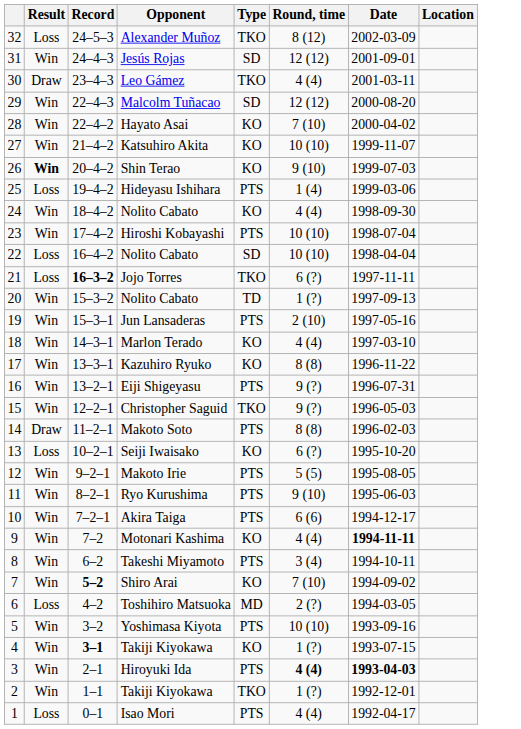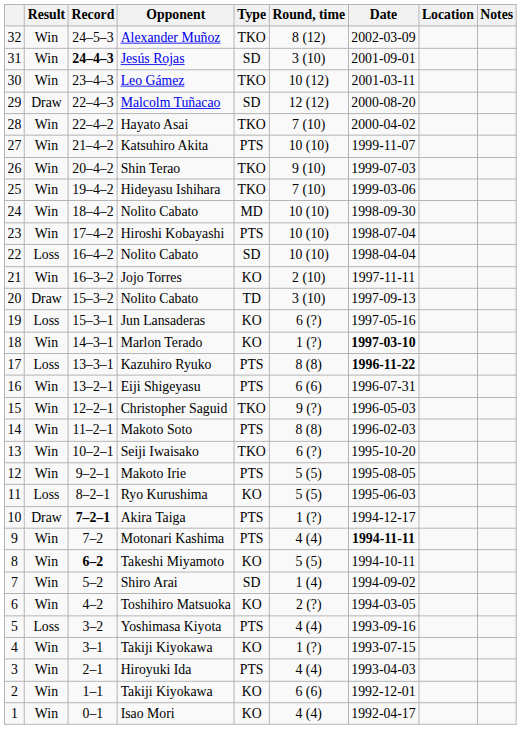+ column: Notes
Alexander Muñoz | Result: Loss -> Win
Jesús Rojas | Record: normal -> bold
Jesús Rojas | Round, time: 12 (12) -> 3 (10)
Leo Gámez | Result: Draw -> Win
Leo Gámez | Round, time: 4 (4) -> 10 (12)
Malcolm Tuñacao | Result: Win -> Draw
Hayato Asai | Type: KO -> TKO
Katsuhiro Akita | Type: KO -> PTS
Shin Terao | Result: bold -> normal
Shin Terao | Type: KO -> TKO
Hideyasu Ishihara | Result: Loss -> Win
Hideyasu Ishihara | Type: PTS -> TKO
Hideyasu Ishihara | Round, time: 1 (4) -> 7 (10)
24 / Nolito Cabato | Type: KO -> MD
24 / Nolito Cabato | Round, time: 4 (4) -> 10 (10)
Jojo Torres | Result: Loss -> Win
Jojo Torres | Record: bold -> normal
Jojo Torres | Type: TKO -> KO
Jojo Torres | Round, time: 6 (?) -> 2 (10)
20 / Nolito Cabato | Result: Win -> Draw
20 / Nolito Cabato | Round, time: 1 (?) -> 3 (10)
Jun Lansaderas | Result: Win -> Loss
Jun Lansaderas | Type: PTS -> KO
Jun Lansaderas | Round, time: 2 (10) -> 6 (?)
Marlon Terado | Round, time: 4 (4) -> 1 (?)
Marlon Terado | Date: normal -> bold
Kazuhiro Ryuko | Result: Win -> Loss
Kazuhiro Ryuko | Type: KO -> PTS
Kazuhiro Ryuko | Date: normal -> bold
Eiji Shigeyasu | Round, time: 9 (?) -> 6 (6)
Makoto Soto | Result: Draw -> Win
Seiji Iwaisako | Result: Loss -> Win
Seiji Iwaisako | Type: KO -> TKO
Ryo Kurushima | Result: Win -> Loss
Ryo Kurushima | Type: PTS -> KO
Ryo Kurushima | Round, time: 9 (10) -> 5 (5)
Akira Taiga | Result: Win -> Draw
Akira Taiga | Record: normal -> bold
Akira Taiga | Round, time: 6 (6) -> 1 (?)
Motonari Kashima | Type: KO -> PTS
Takeshi Miyamoto | Record: normal -> bold
Takeshi Miyamoto | Type: PTS -> KO
Takeshi Miyamoto | Round, time: 3 (4) -> 5 (5)
Shiro Arai | Record: bold -> normal
Shiro Arai | Type: KO -> SD
Shiro Arai | Round, time: 7 (10) -> 1 (4)
Toshihiro Matsuoka | Result: Loss -> Win
Toshihiro Matsuoka | Type: MD -> KO
Yoshimasa Kiyota | Result: Win -> Loss
Yoshimasa Kiyota | Round, time: 10 (10) -> 4 (4)
4 / Takiji Kiyokawa | Record: bold -> normal
Hiroyuki Ida | Round, time: bold -> normal
Hiroyuki Ida | Date: bold -> normal
2 / Takiji Kiyokawa | Type: TKO -> KO
2 / Takiji Kiyokawa | Round, time: 1 (?) -> 6 (6)
Isao Mori | Result: Loss -> Win
Isao Mori | Type: PTS -> KO
